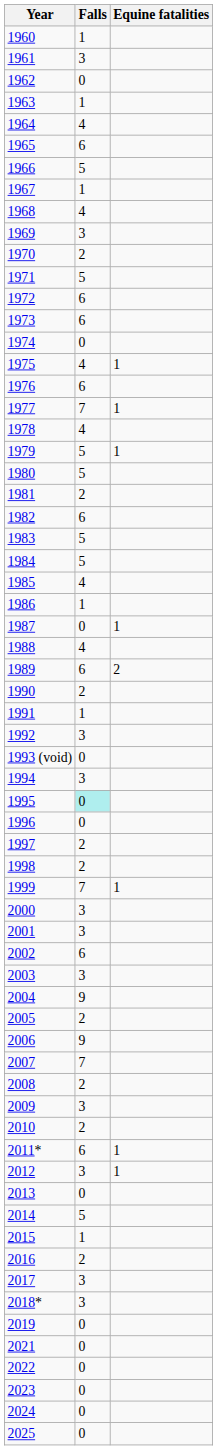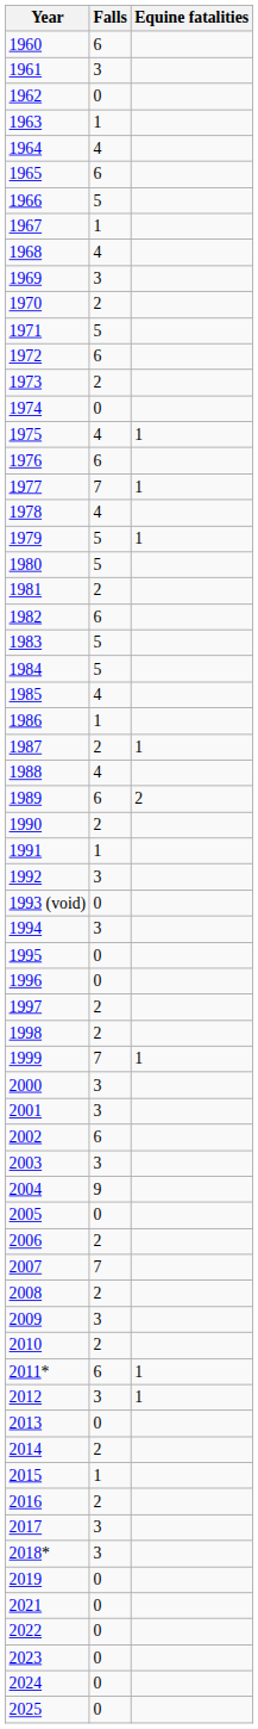1960 | Falls: 1 -> 6
1973 | Falls: 6 -> 2
1987 | Falls: 0 -> 2
1995 | Falls: paleturquoise background -> no background
2005 | Falls: 2 -> 0
2006 | Falls: 9 -> 2
2014 | Falls: 5 -> 2
